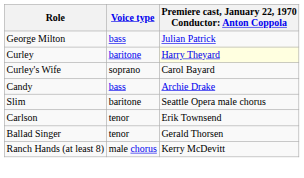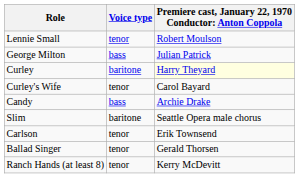+ row: Lennie Small | tenor | Robert Moulson
Curley's Wife | Voice type: soprano -> tenor
Ranch Hands (at least 8) | Voice type: male chorus -> tenor
